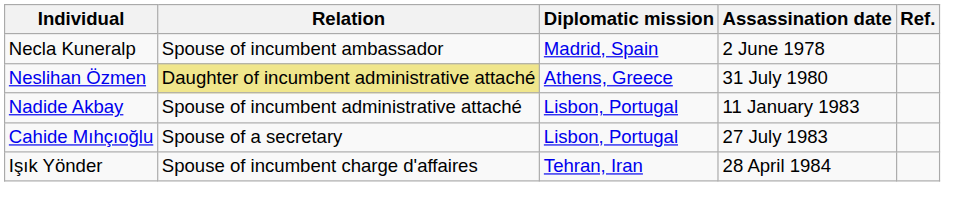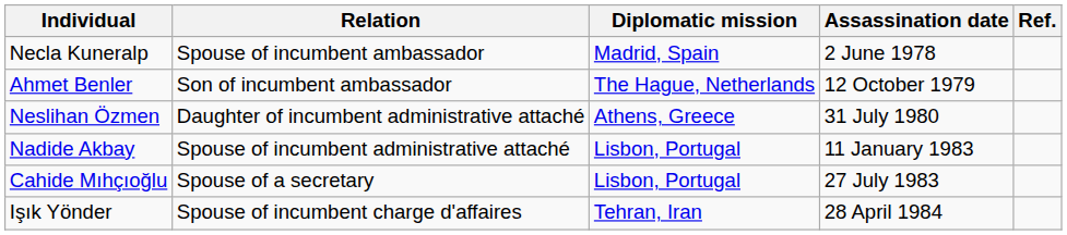+ row: Ahmet Benler | Son of incumbent ambassador | The Hague, Netherlands | 12 October 1979
Neslihan Özmen | Relation: khaki background -> no background
